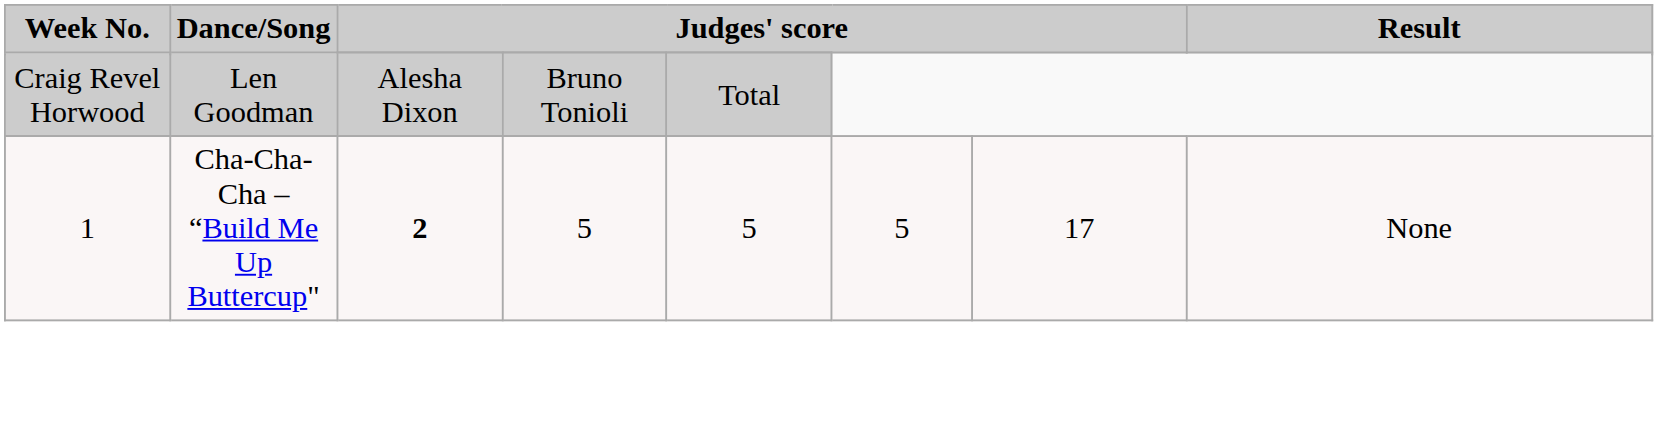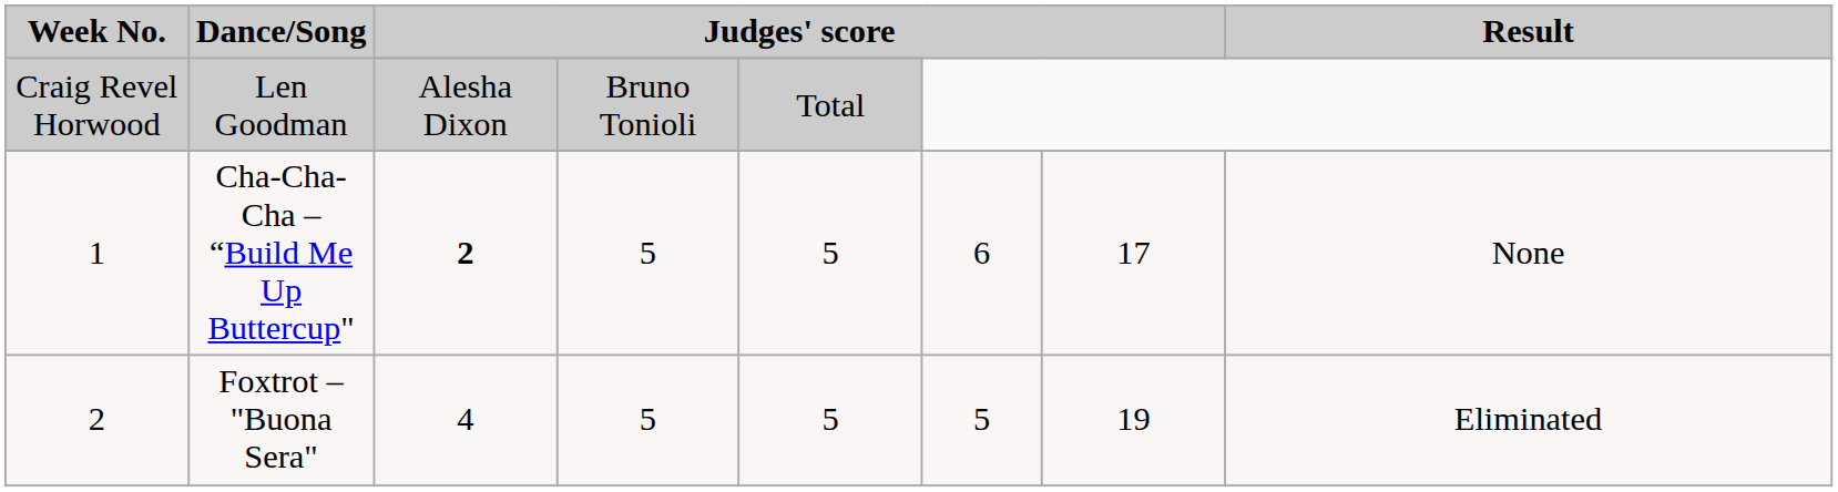Cha-Cha-Cha – “Build Me Up Buttercup" | column 6: 5 -> 6
+ row: 2 | Foxtrot – "Buona Sera" | 4 | 5 | 5 | 5 | 19 | Eliminated
